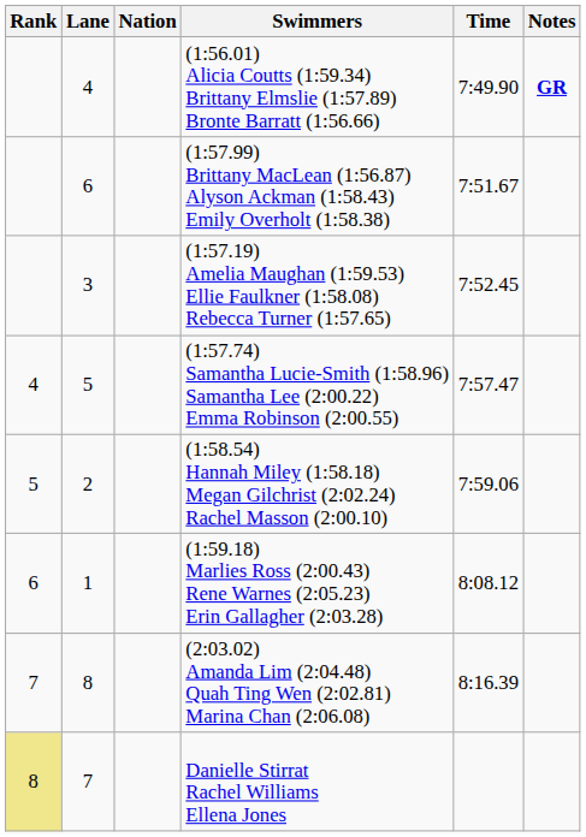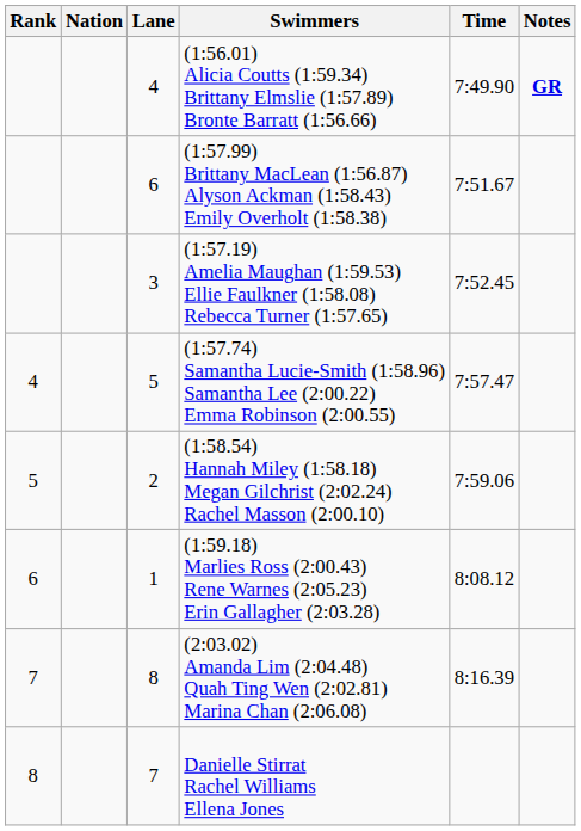columns swapped: Lane <-> Nation
Danielle Stirrat Rachel Williams Ellena Jones | Rank: khaki background -> no background
